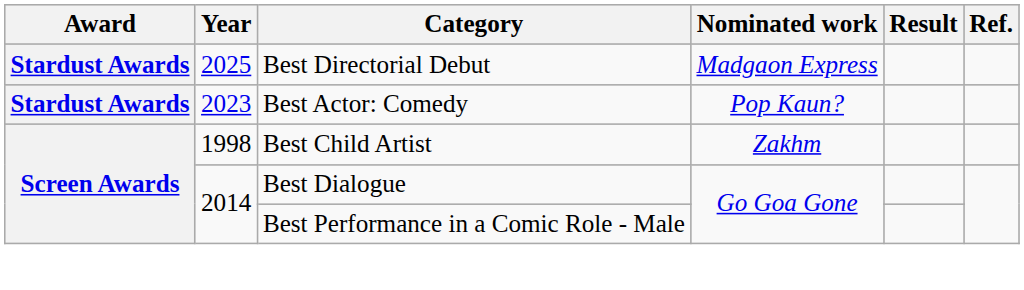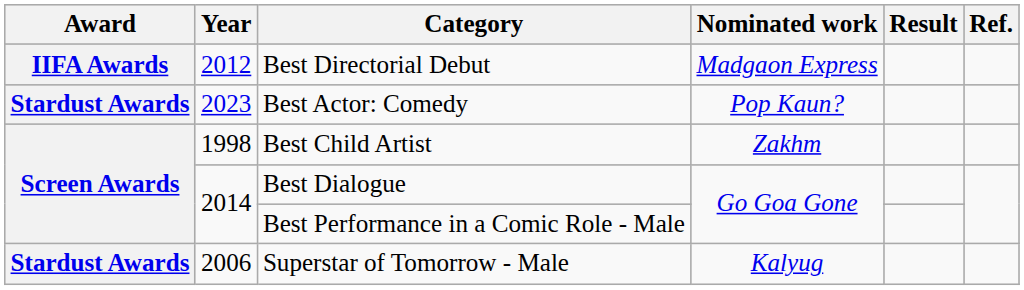Best Directorial Debut | Award: Stardust Awards -> IIFA Awards
Best Directorial Debut | Year: 2025 -> 2012
+ row: Stardust Awards | 2006 | Superstar of Tomorrow - Male | Kalyug
